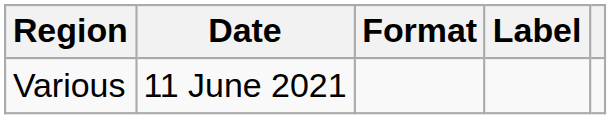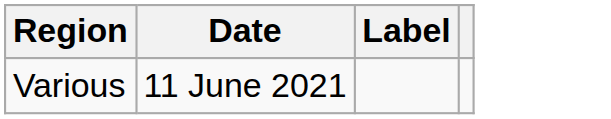- column: Format
